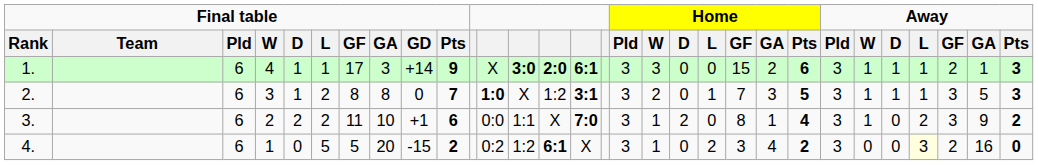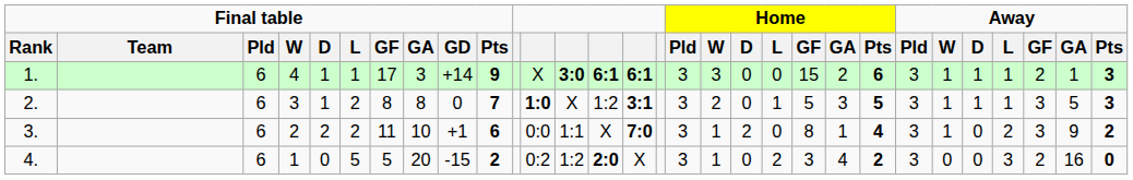1. | column 14: 2:0 -> 6:1
2. | Home / GF: 7 -> 5
4. | column 14: 6:1 -> 2:0
4. | Away / L: lightyellow background -> no background
